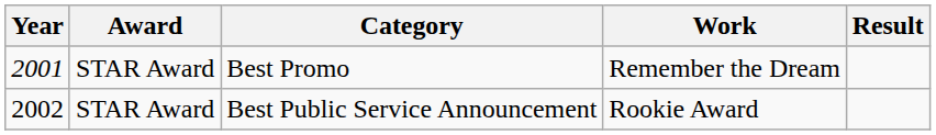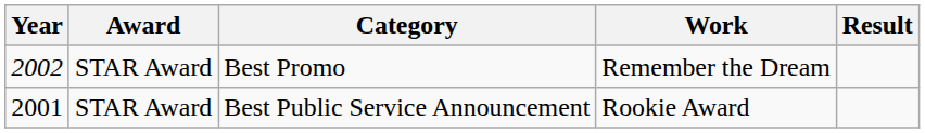Best Promo | Year: 2001 -> 2002
Best Public Service Announcement | Year: 2002 -> 2001
